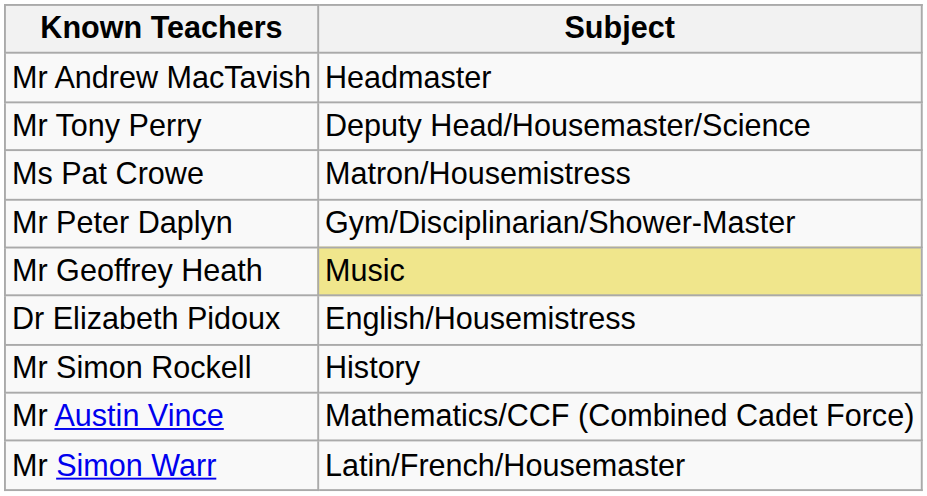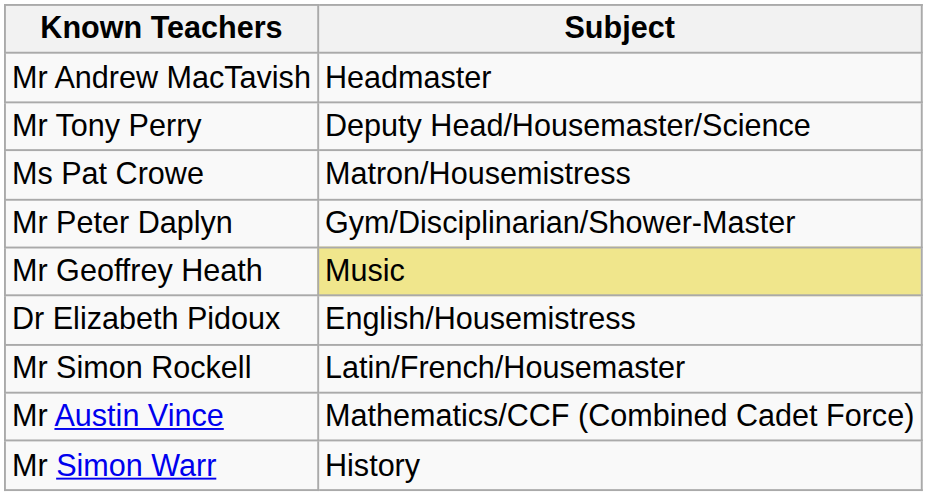Mr Simon Rockell | Subject: History -> Latin/French/Housemaster
Mr Simon Warr | Subject: Latin/French/Housemaster -> History
